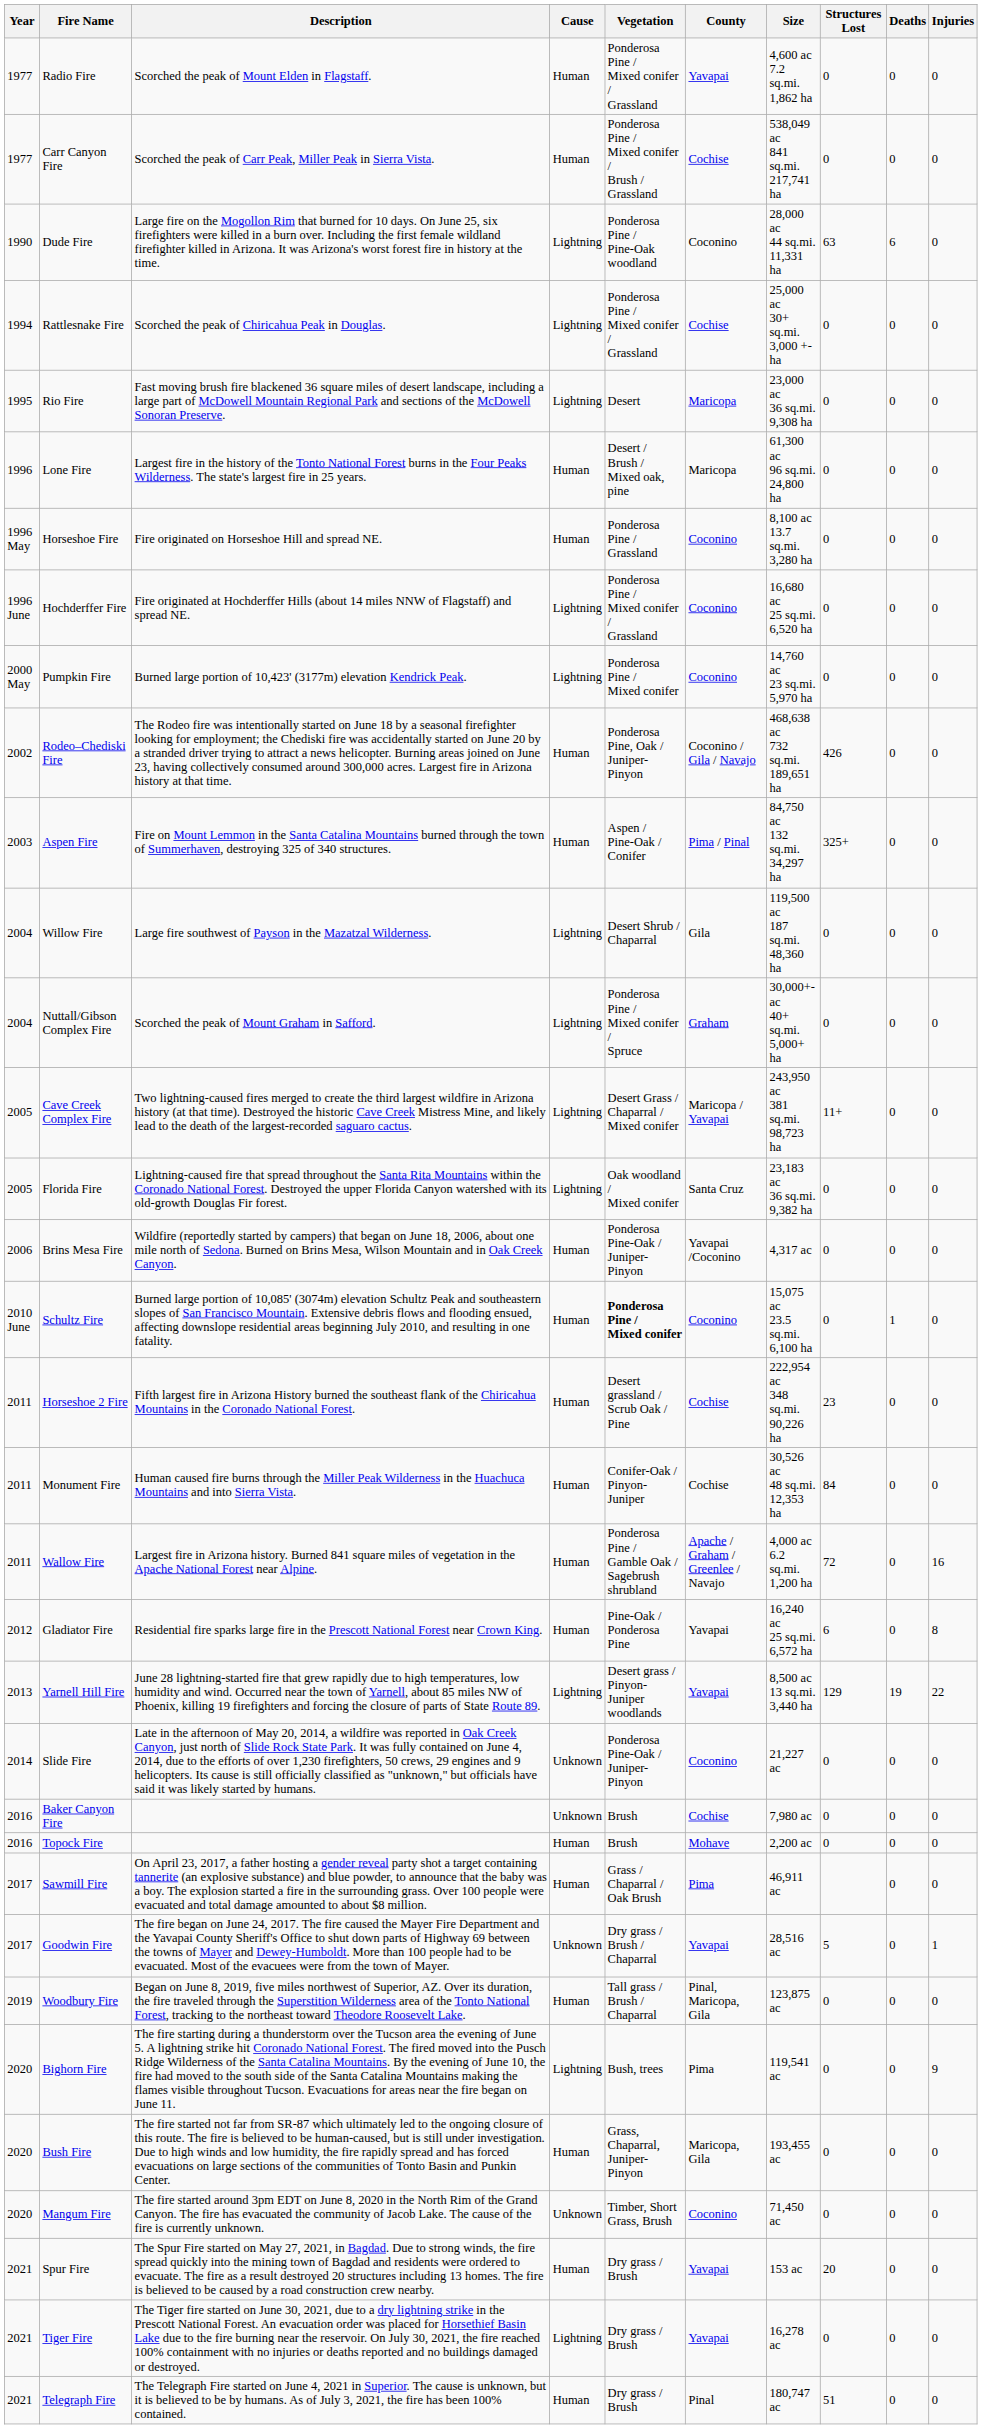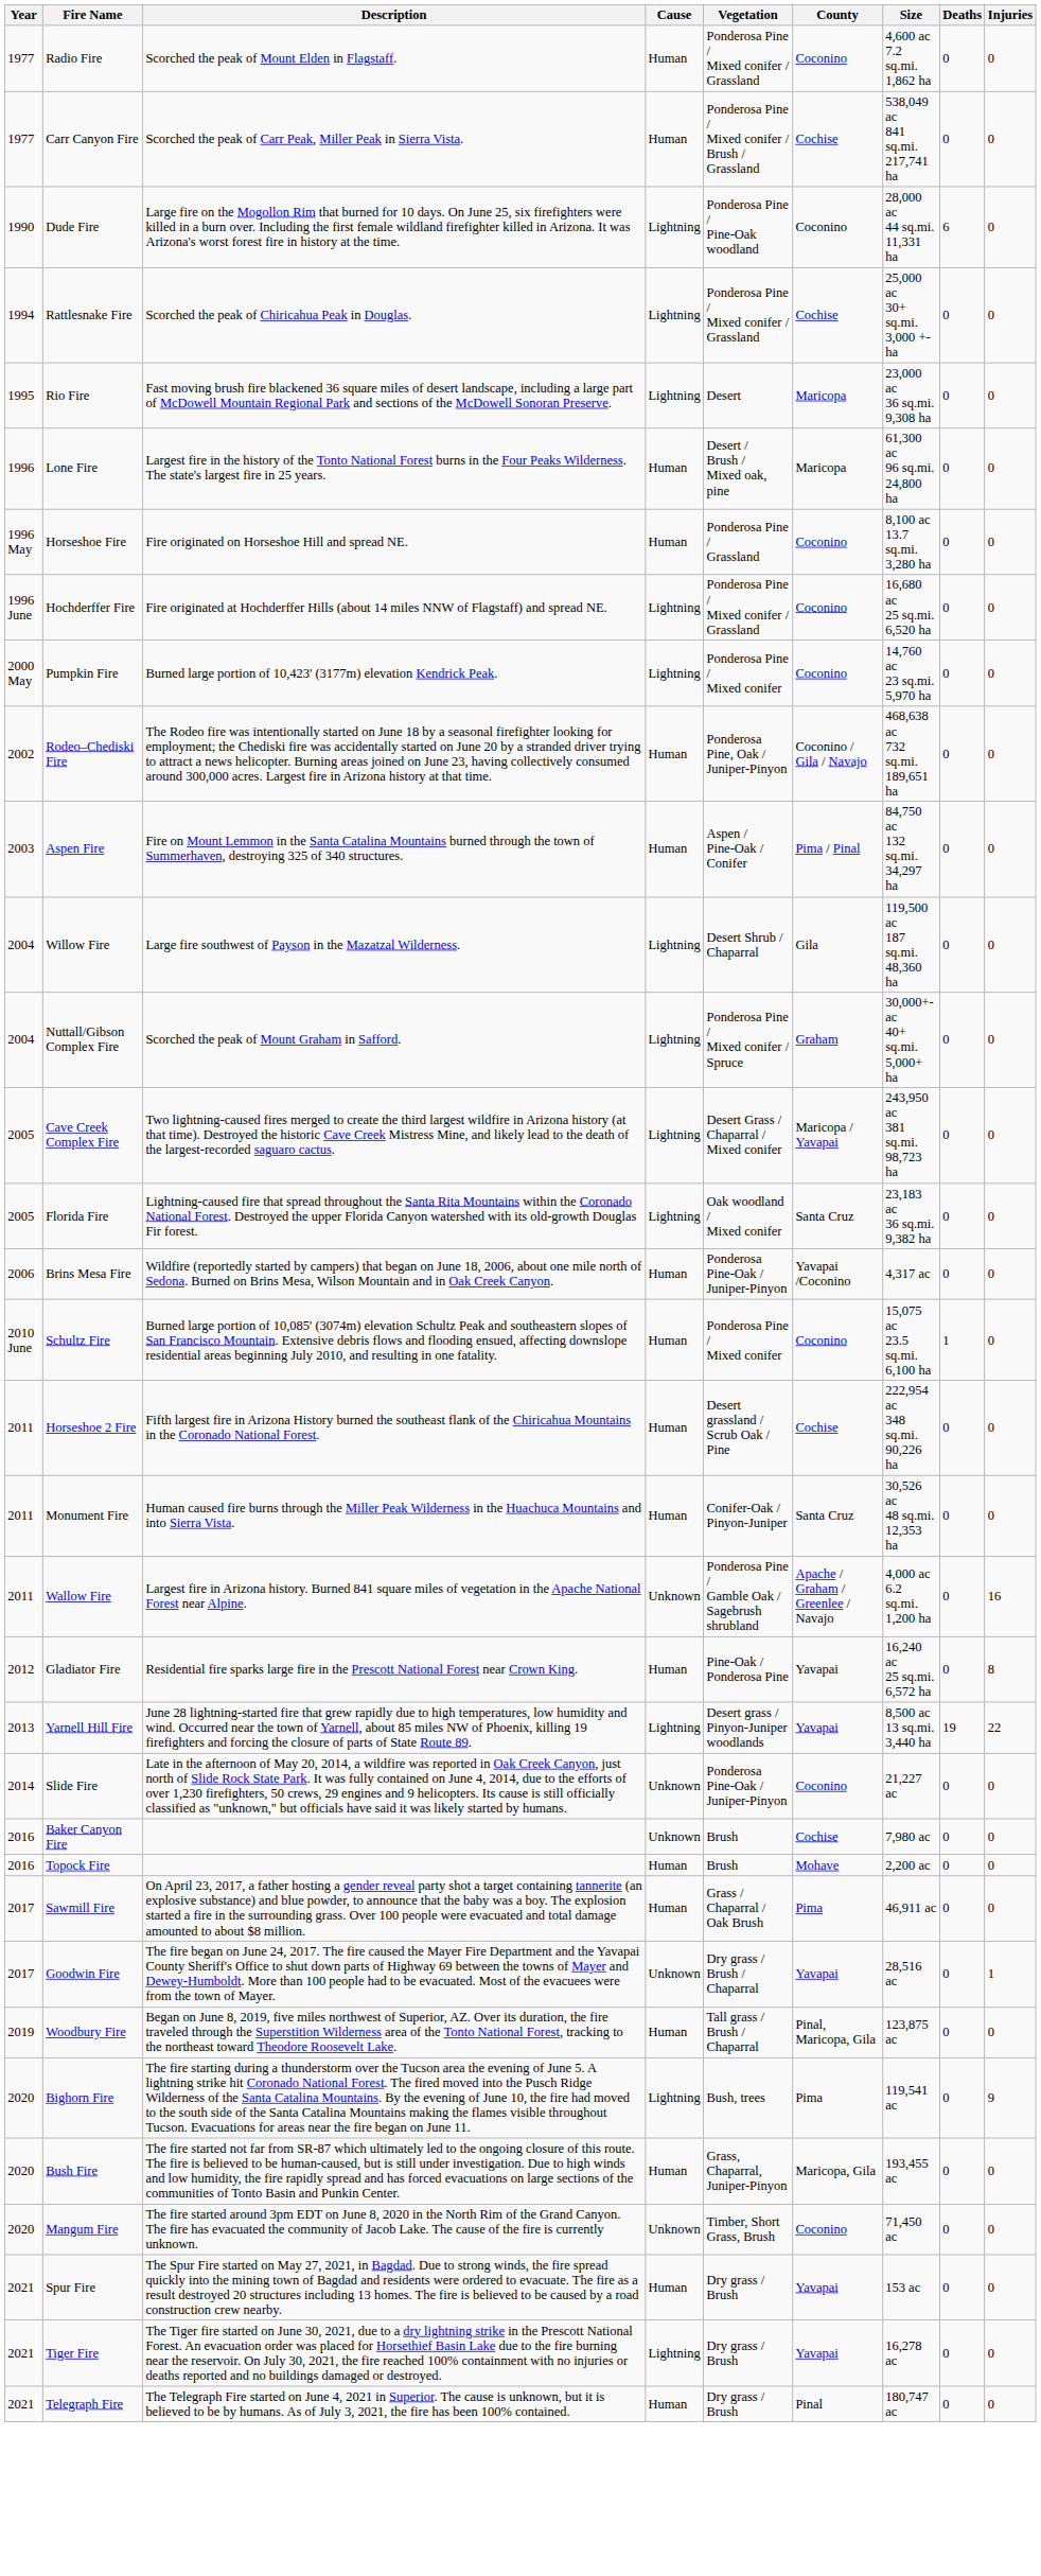- column: Structures Lost | 0 | 0 | 63 | 0 | 0 | 0 | 0 | 0 | 0 | 426 | 325+ | 0 | 0 | 11+ | 0 | 0 | 0 | 23 | 84 | 72 | 6 | 129 | 0 | 0 | 0 | 5 | 0 | 0 | 0 | 0 | 20 | 0 | 51
Radio Fire | County: Yavapai -> Coconino
Schultz Fire | Vegetation: bold -> normal
Monument Fire | County: Cochise -> Santa Cruz
Wallow Fire | Cause: Human -> Unknown
